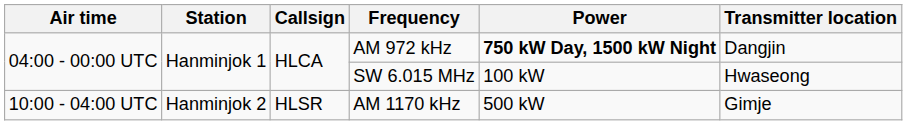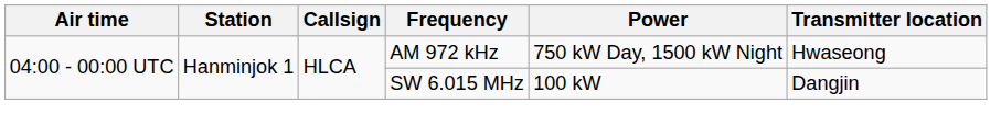AM 972 kHz | Power: bold -> normal
AM 972 kHz | Transmitter location: Dangjin -> Hwaseong
SW 6.015 MHz | Transmitter location: Hwaseong -> Dangjin
- row: 10:00 - 04:00 UTC | Hanminjok 2 | HLSR | AM 1170 kHz | 500 kW | Gimje
